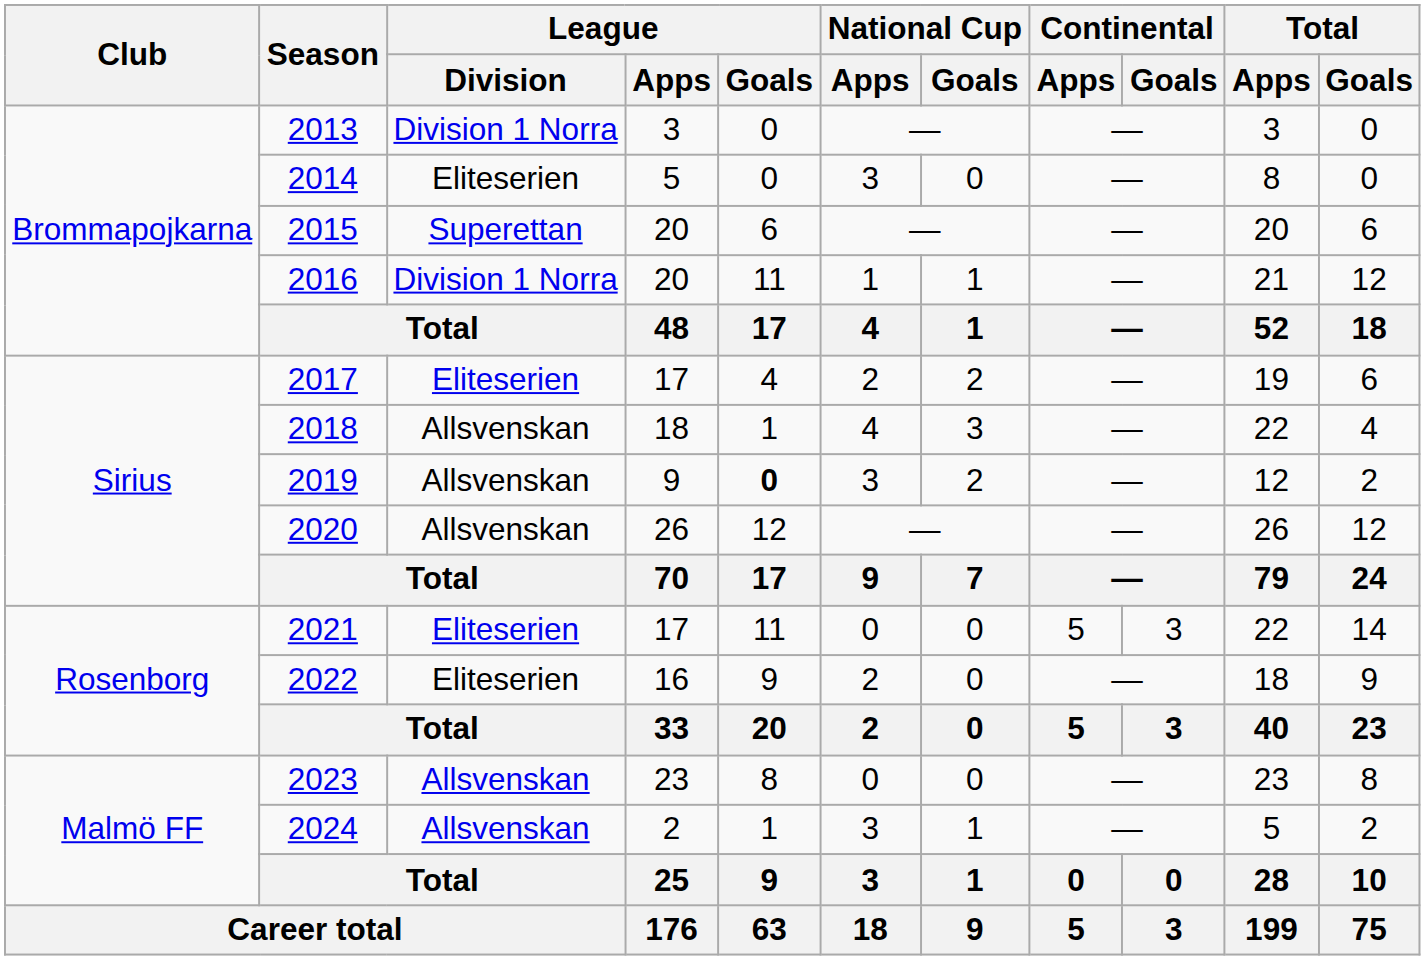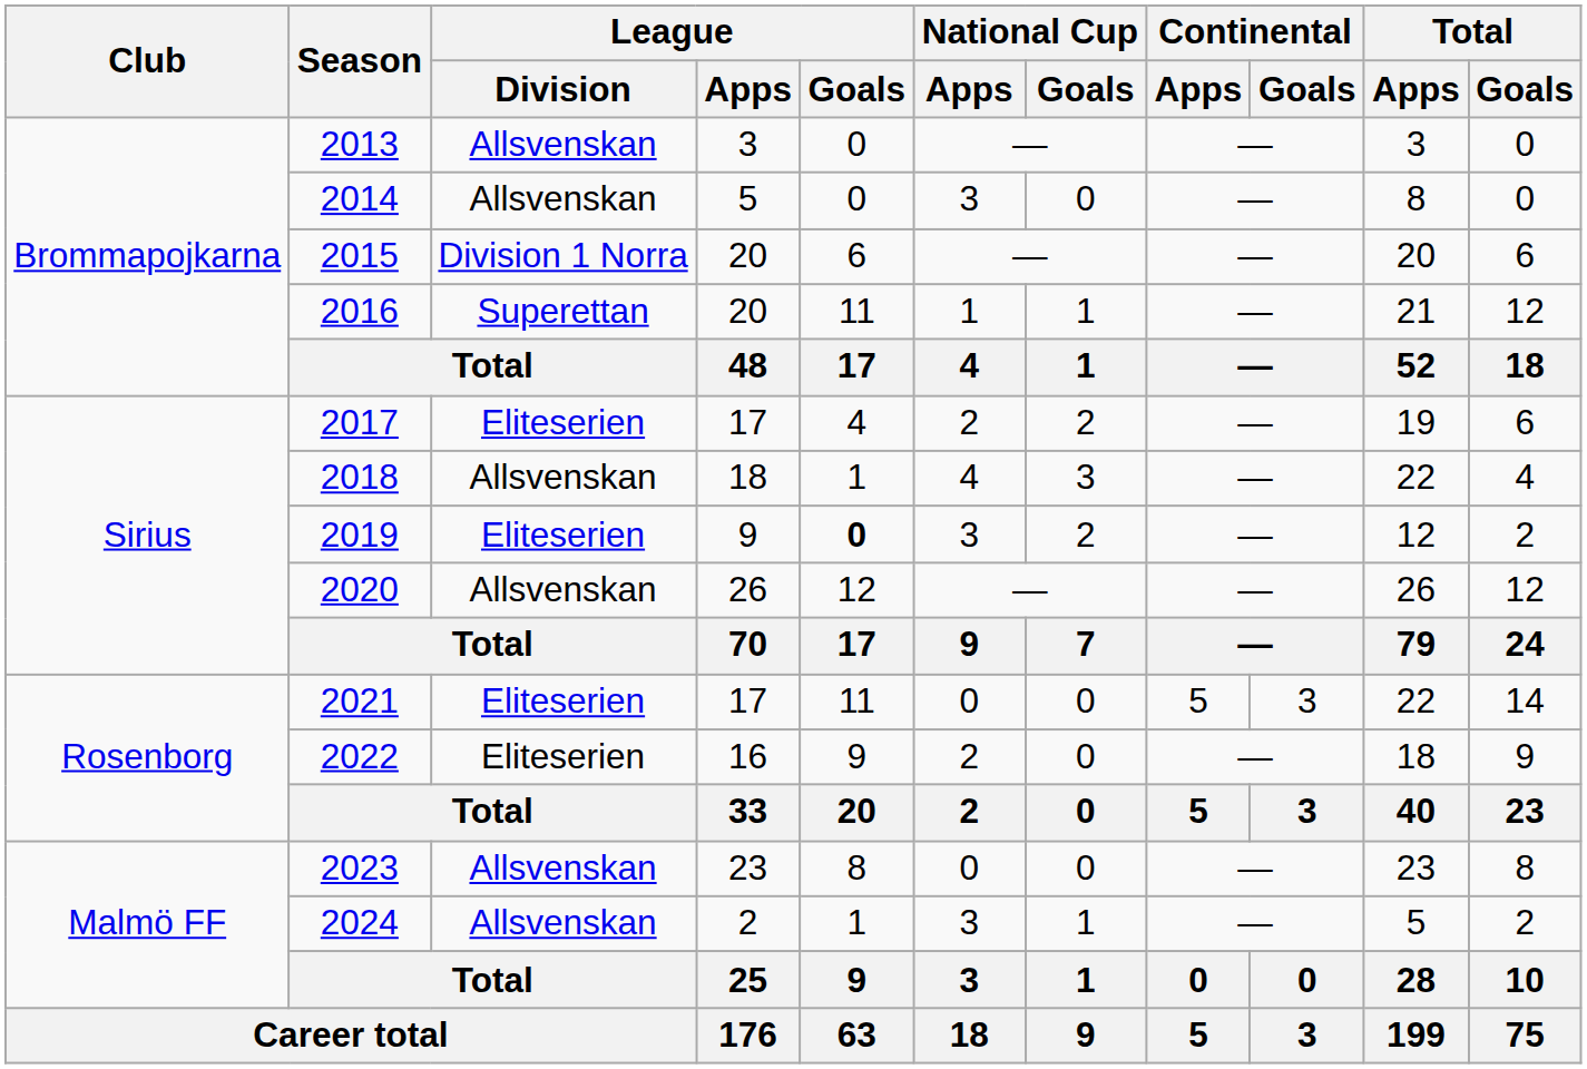2013 | League / Division: Division 1 Norra -> Allsvenskan
2014 | League / Division: Eliteserien -> Allsvenskan
2015 | League / Division: Superettan -> Division 1 Norra
2016 | League / Division: Division 1 Norra -> Superettan
2019 | League / Division: Allsvenskan -> Eliteserien
